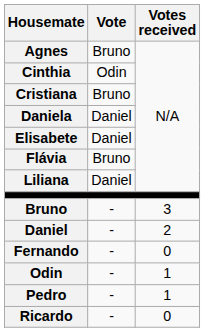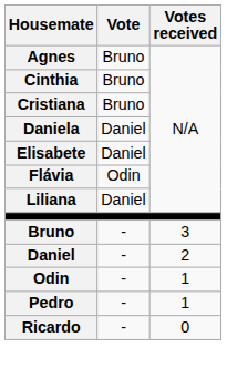Cinthia | Vote: Odin -> Bruno
Flávia | Vote: Bruno -> Odin
- row: Fernando | - | 0
